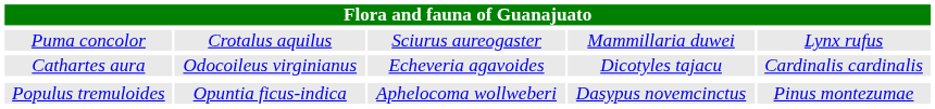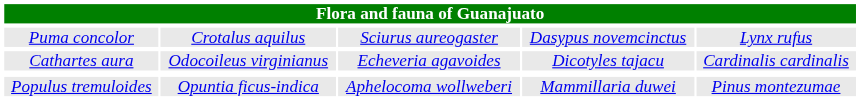Puma concolor | column 4: Mammillaria duwei -> Dasypus novemcinctus
Populus tremuloides | column 4: Dasypus novemcinctus -> Mammillaria duwei
